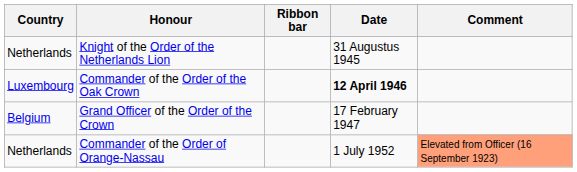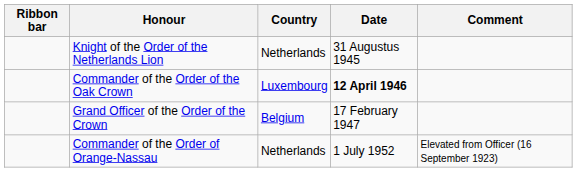columns swapped: Ribbon bar <-> Country
Commander of the Order of Orange-Nassau | Comment: lightsalmon background -> no background
